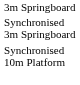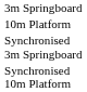+ row: 10m Platform
